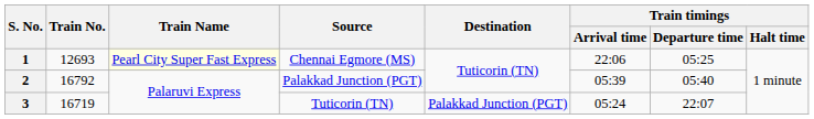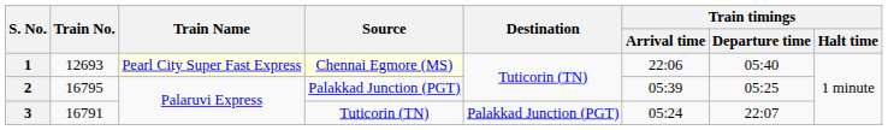1 | Source: no background -> lightyellow background
1 | Train timings / Departure time: 05:25 -> 05:40
2 | Train No.: 16792 -> 16795
2 | Train timings / Departure time: 05:40 -> 05:25
3 | Train No.: 16719 -> 16791
